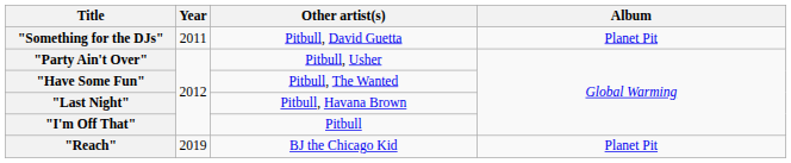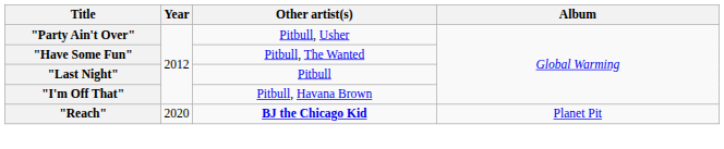- row: "Something for the DJs" | 2011 | Pitbull, David Guetta | Planet Pit
"Last Night" | Other artist(s): Pitbull, Havana Brown -> Pitbull
"I'm Off That" | Other artist(s): Pitbull -> Pitbull, Havana Brown
"Reach" | Year: 2019 -> 2020
"Reach" | Other artist(s): normal -> bold
